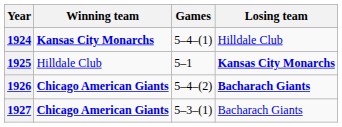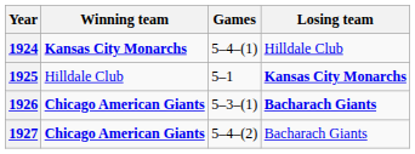1926 | Games: 5–4–(2) -> 5–3–(1)
1927 | Games: 5–3–(1) -> 5–4–(2)
